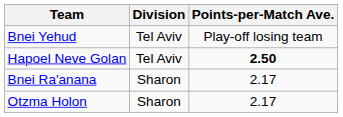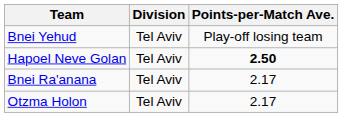Bnei Ra'anana | Division: Sharon -> Tel Aviv
Otzma Holon | Division: Sharon -> Tel Aviv
